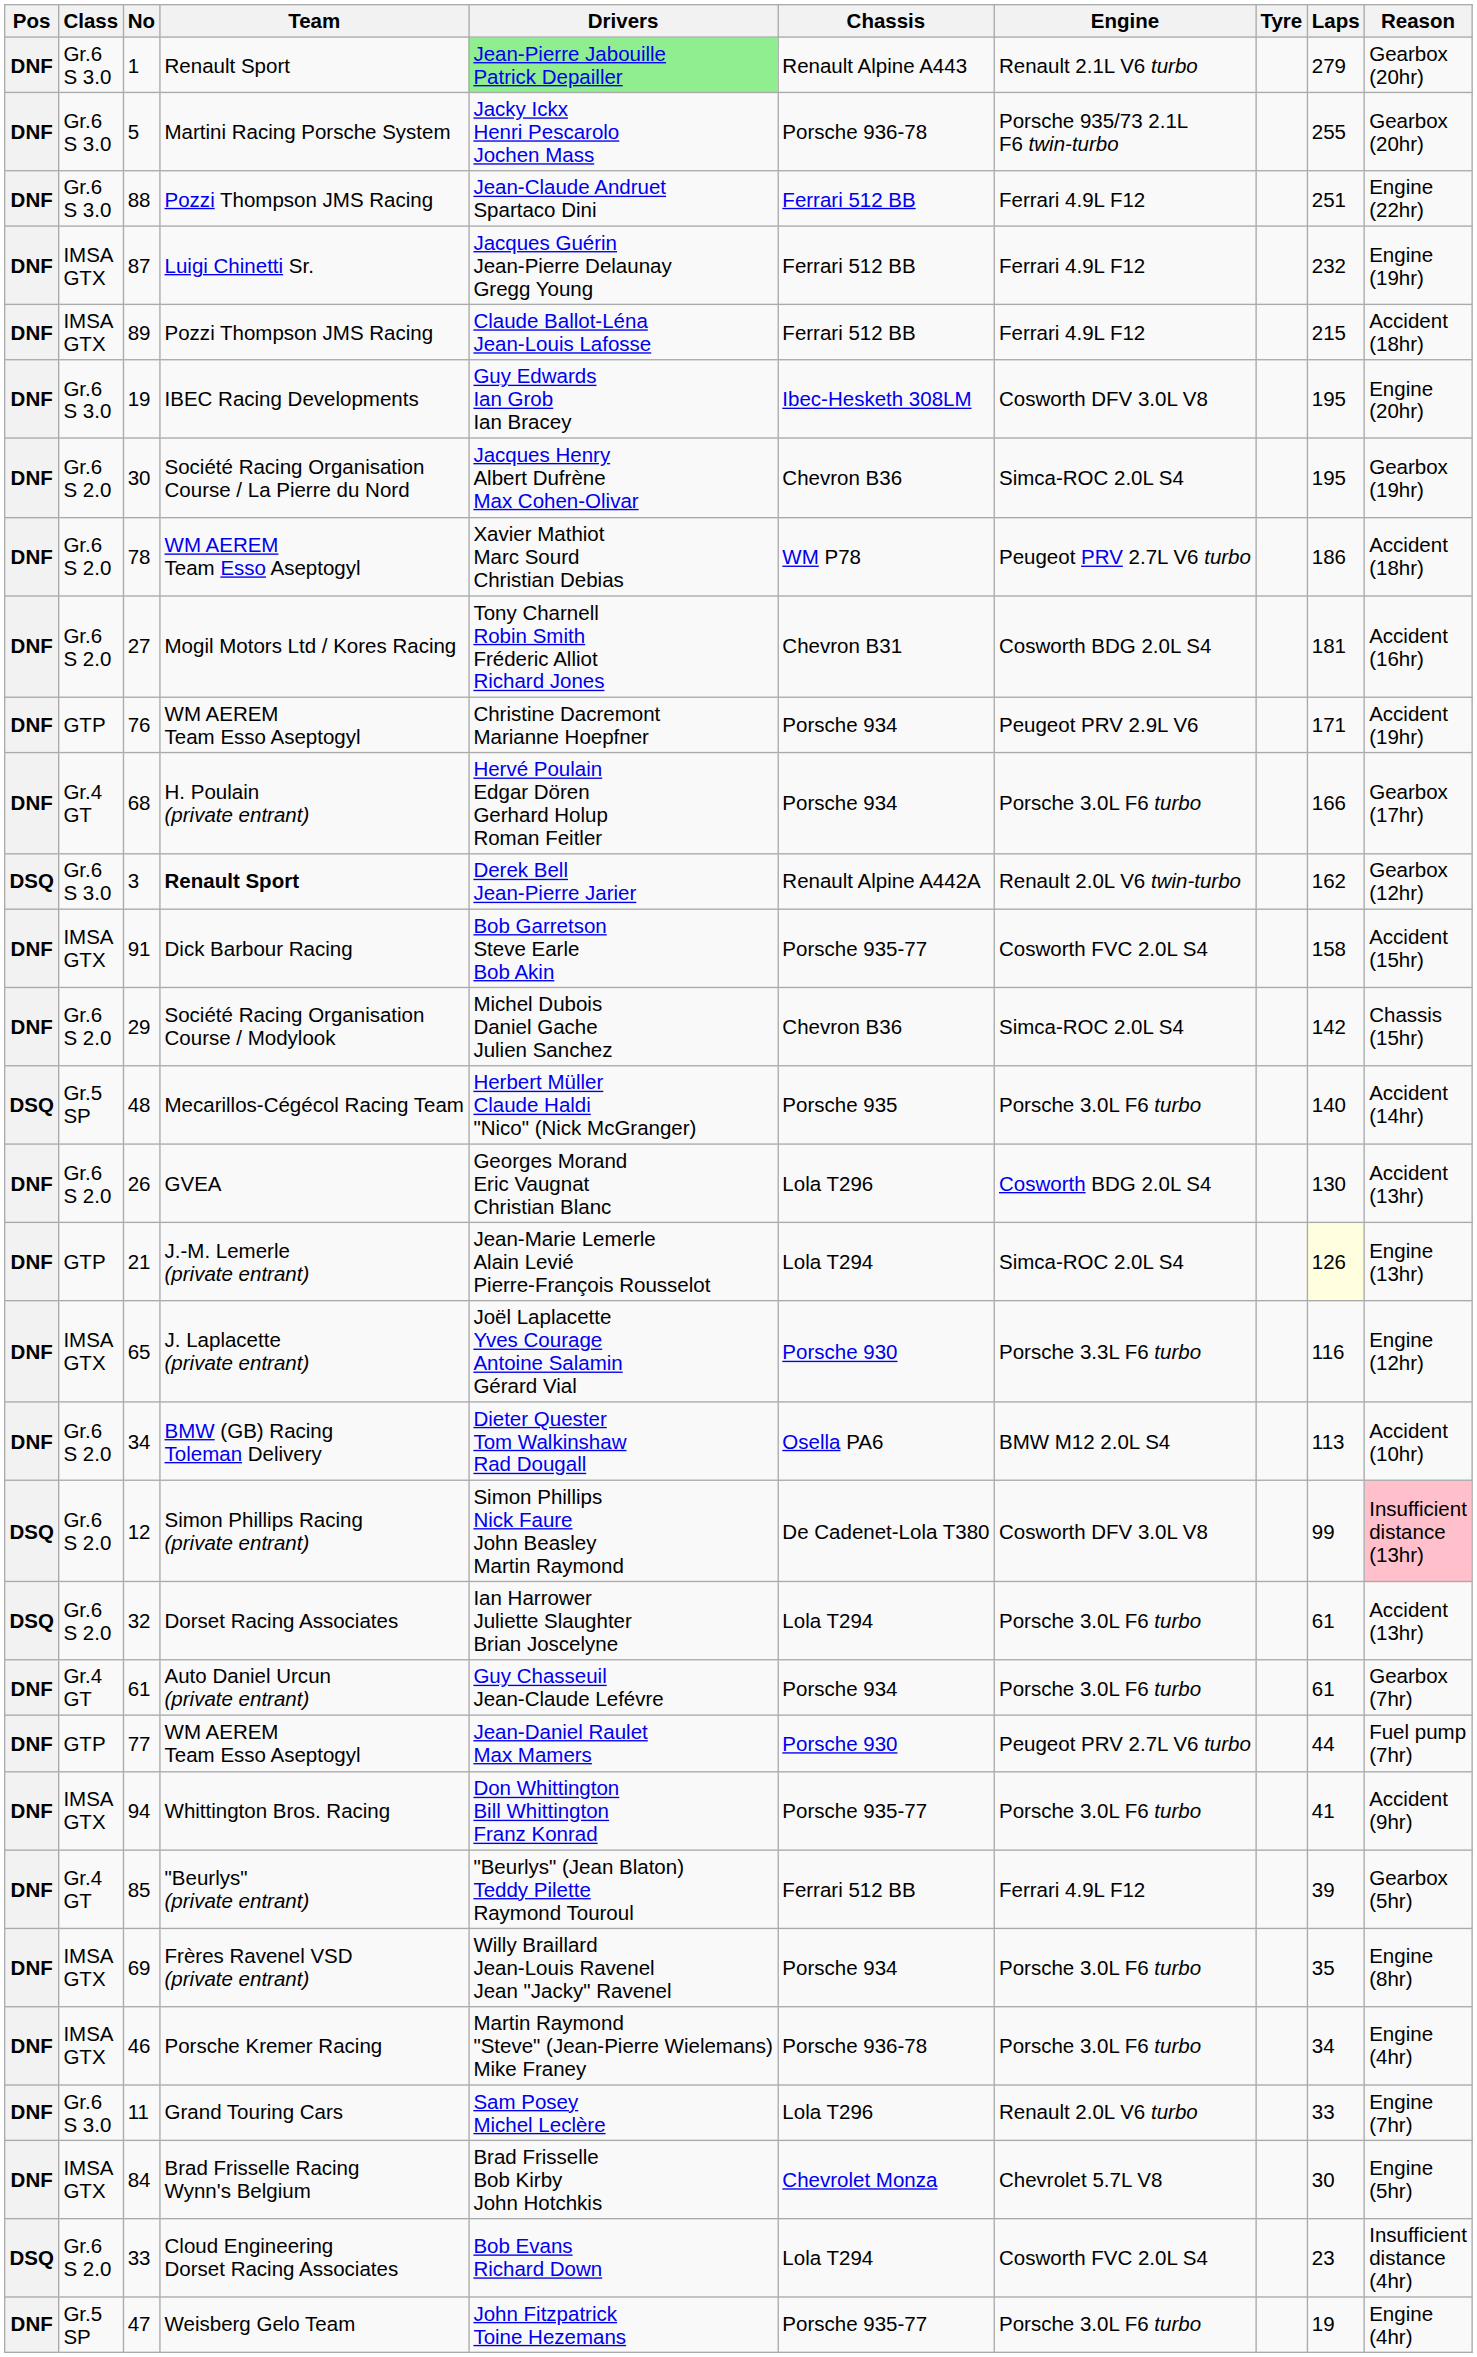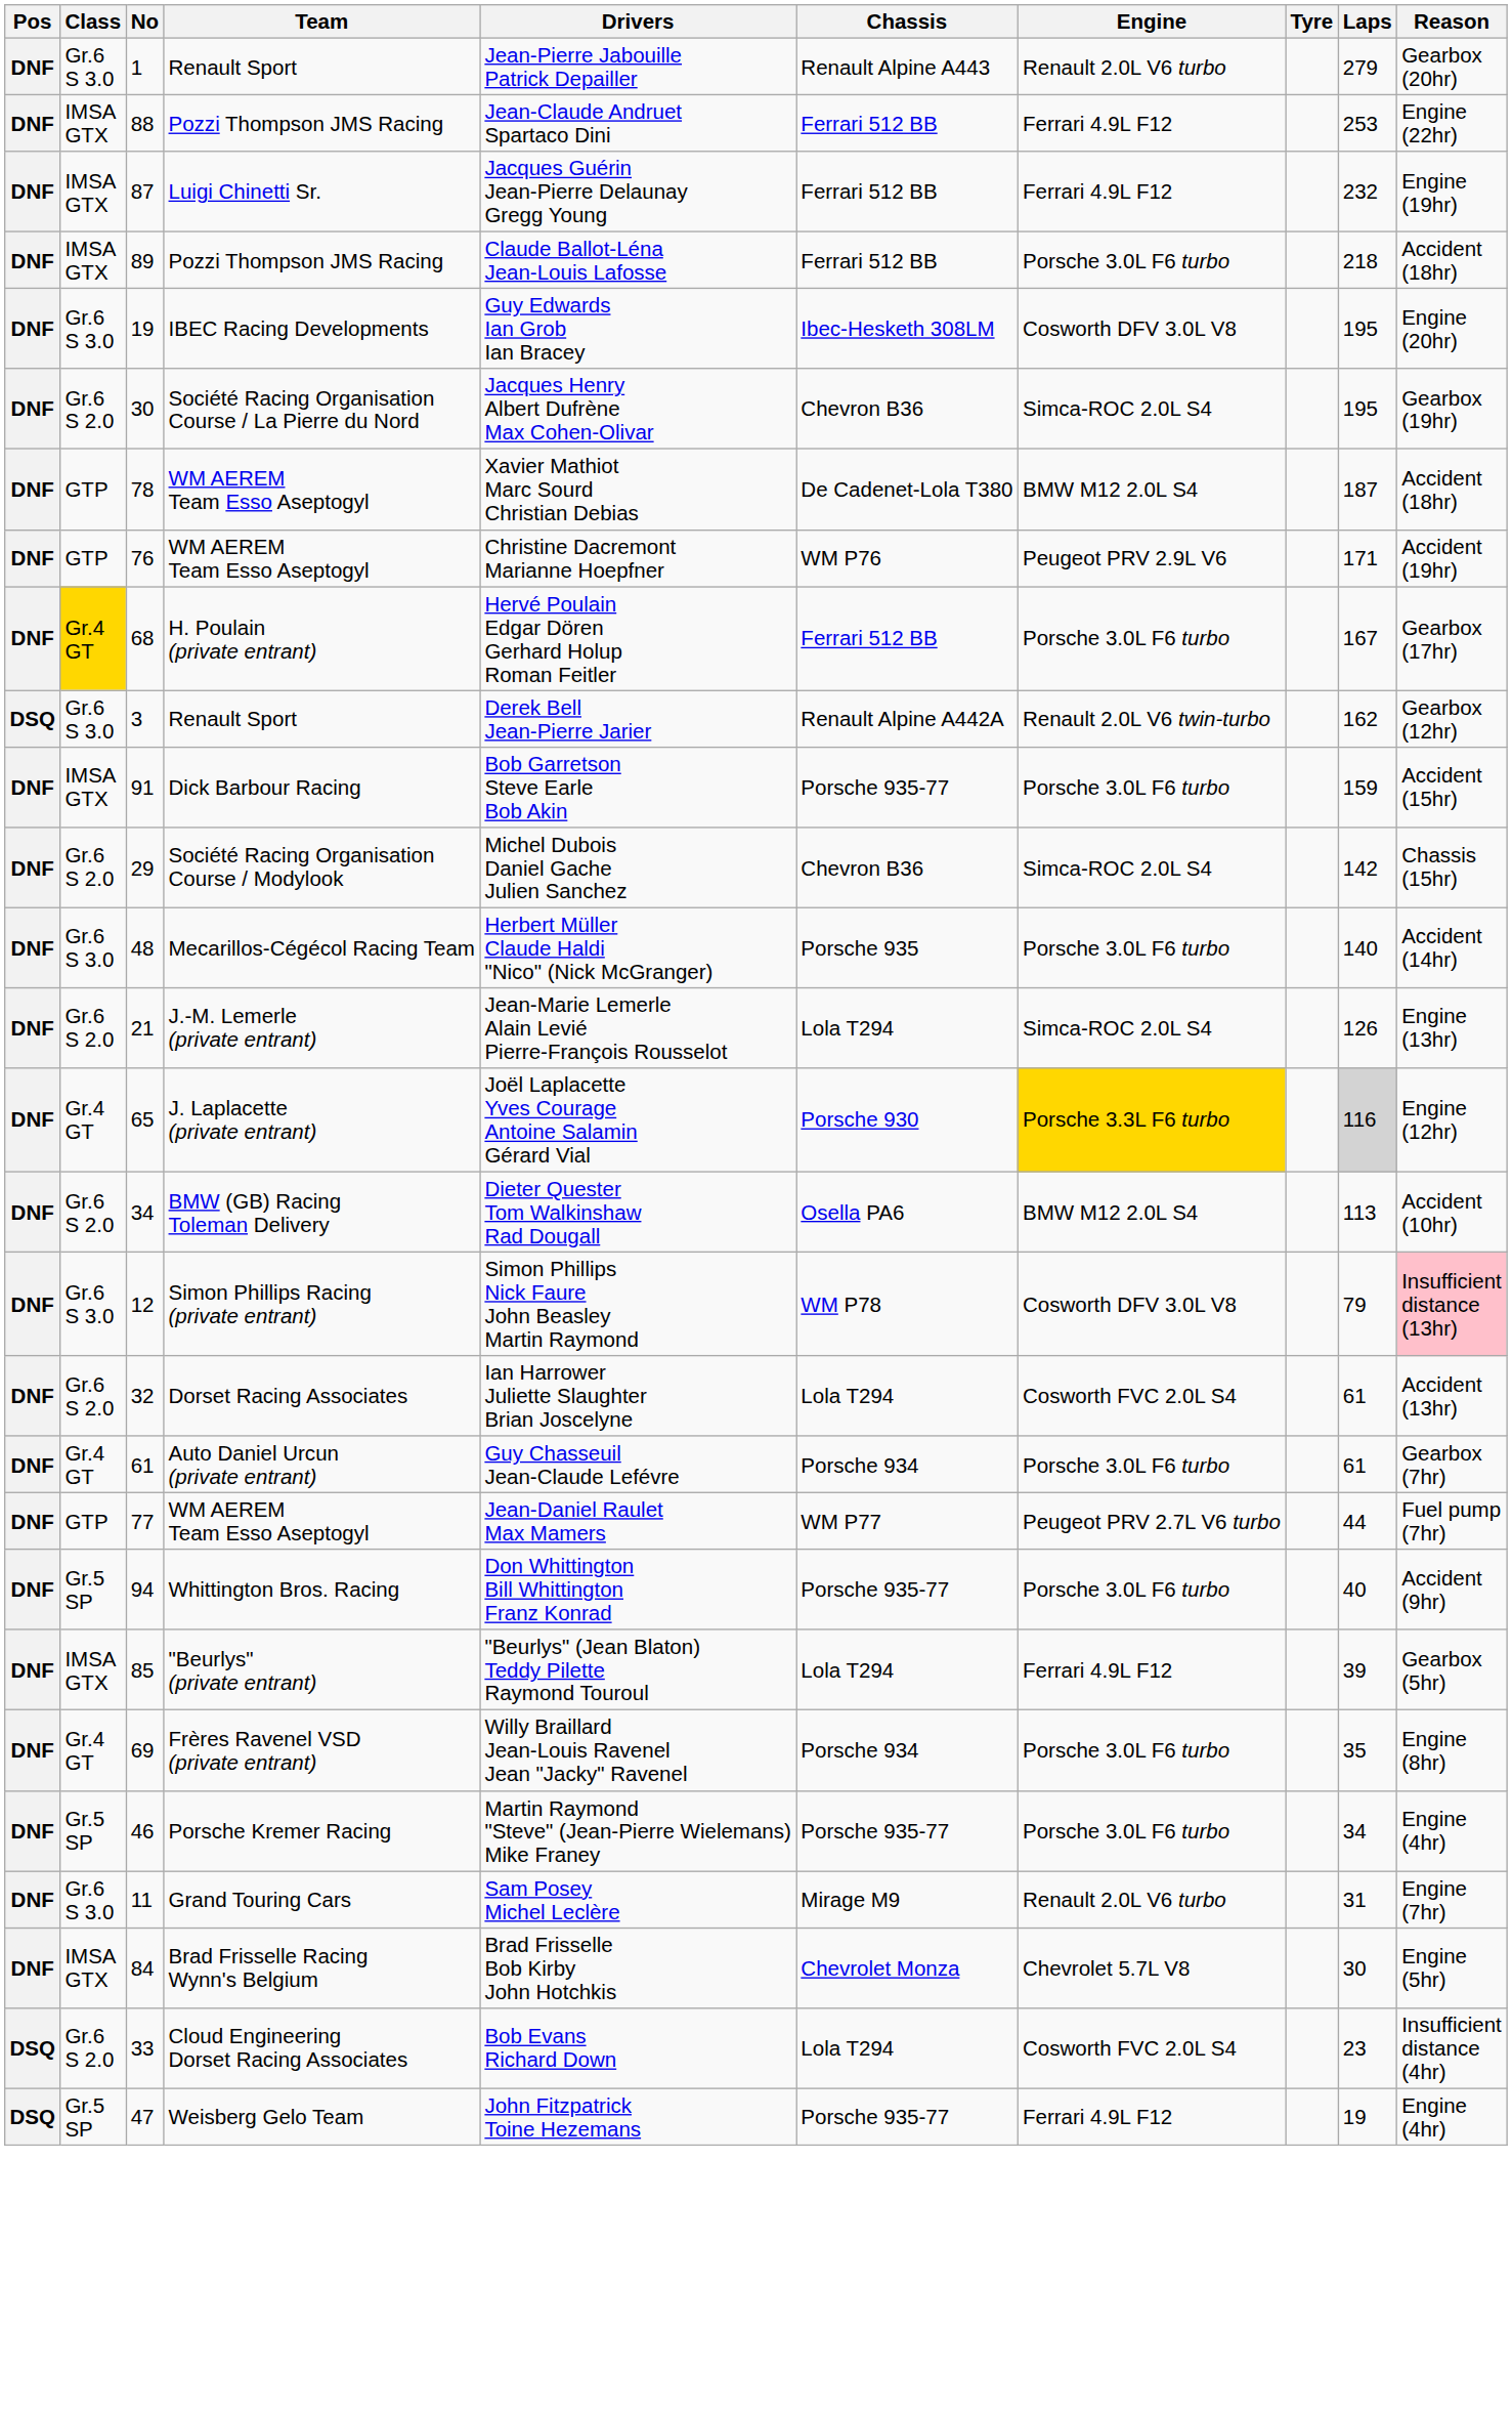1 | Drivers: lightgreen background -> no background
1 | Engine: Renault 2.1L V6 turbo -> Renault 2.0L V6 turbo
- row: DNF | Gr.6 S 3.0 | 5 | Martini Racing Porsche System | Jacky Ickx Henri Pescarolo Jochen Mass | Porsche 936-78 | Porsche 935/73 2.1L F6 twin-turbo | 255 | Gearbox (20hr)
88 | Class: Gr.6 S 3.0 -> IMSA GTX
88 | Laps: 251 -> 253
89 | Engine: Ferrari 4.9L F12 -> Porsche 3.0L F6 turbo
89 | Laps: 215 -> 218
78 | Class: Gr.6 S 2.0 -> GTP
78 | Chassis: WM P78 -> De Cadenet-Lola T380
78 | Engine: Peugeot PRV 2.7L V6 turbo -> BMW M12 2.0L S4
78 | Laps: 186 -> 187
- row: DNF | Gr.6 S 2.0 | 27 | Mogil Motors Ltd / Kores Racing | Tony Charnell Robin Smith Fréderic Alliot Richard Jones | Chevron B31 | Cosworth BDG 2.0L S4 | 181 | Accident (16hr)
76 | Chassis: Porsche 934 -> WM P76
68 | Class: no background -> gold background
68 | Chassis: Porsche 934 -> Ferrari 512 BB
68 | Laps: 166 -> 167
3 | Team: bold -> normal
91 | Engine: Cosworth FVC 2.0L S4 -> Porsche 3.0L F6 turbo
91 | Laps: 158 -> 159
48 | Pos: DSQ -> DNF
48 | Class: Gr.5 SP -> Gr.6 S 3.0
- row: DNF | Gr.6 S 2.0 | 26 | GVEA | Georges Morand Eric Vaugnat Christian Blanc | Lola T296 | Cosworth BDG 2.0L S4 | 130 | Accident (13hr)
21 | Class: GTP -> Gr.6 S 2.0
21 | Laps: lightyellow background -> no background
65 | Class: IMSA GTX -> Gr.4 GT
65 | Engine: no background -> gold background
65 | Laps: no background -> lightgrey background
12 | Pos: DSQ -> DNF
12 | Class: Gr.6 S 2.0 -> Gr.6 S 3.0
12 | Chassis: De Cadenet-Lola T380 -> WM P78
12 | Laps: 99 -> 79
32 | Pos: DSQ -> DNF
32 | Engine: Porsche 3.0L F6 turbo -> Cosworth FVC 2.0L S4
77 | Chassis: Porsche 930 -> WM P77
94 | Class: IMSA GTX -> Gr.5 SP
94 | Laps: 41 -> 40
85 | Class: Gr.4 GT -> IMSA GTX
85 | Chassis: Ferrari 512 BB -> Lola T294
69 | Class: IMSA GTX -> Gr.4 GT
46 | Class: IMSA GTX -> Gr.5 SP
46 | Chassis: Porsche 936-78 -> Porsche 935-77
11 | Chassis: Lola T296 -> Mirage M9
11 | Laps: 33 -> 31
47 | Pos: DNF -> DSQ
47 | Engine: Porsche 3.0L F6 turbo -> Ferrari 4.9L F12
